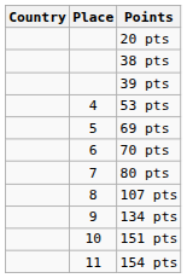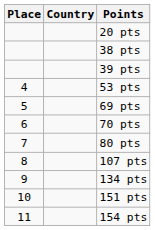columns swapped: Place <-> Country
